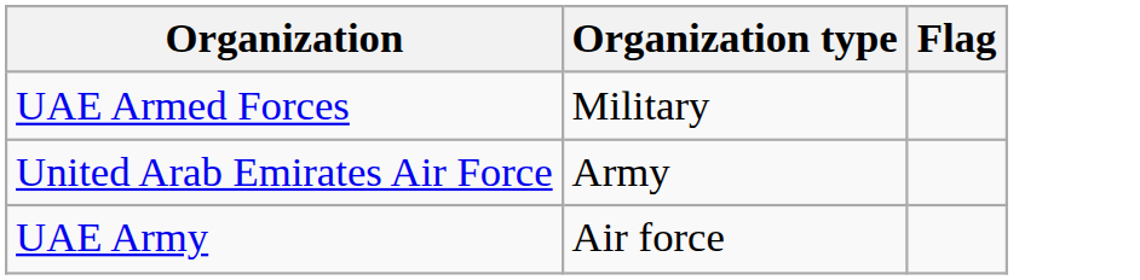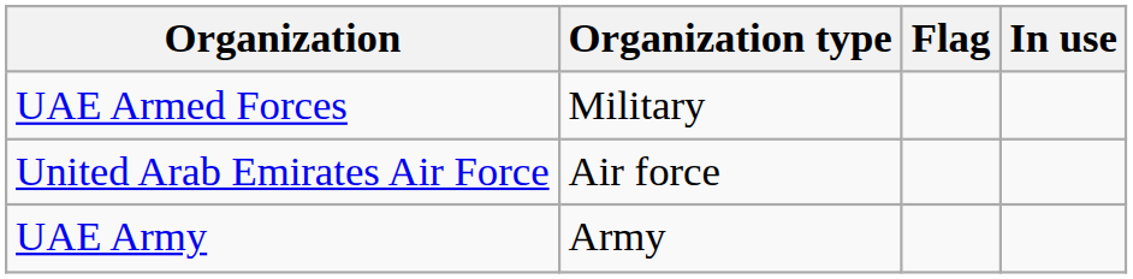+ column: In use
United Arab Emirates Air Force | Organization type: Army -> Air force
UAE Army | Organization type: Air force -> Army
